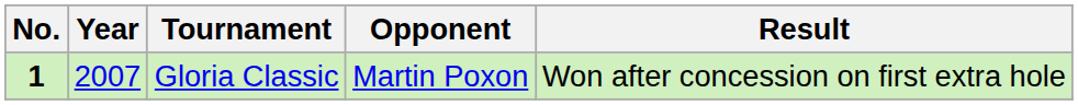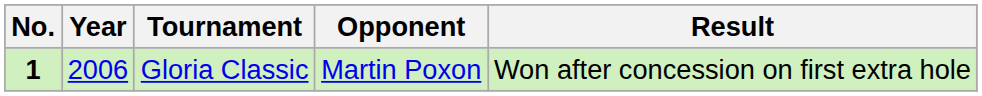Gloria Classic | Year: 2007 -> 2006
